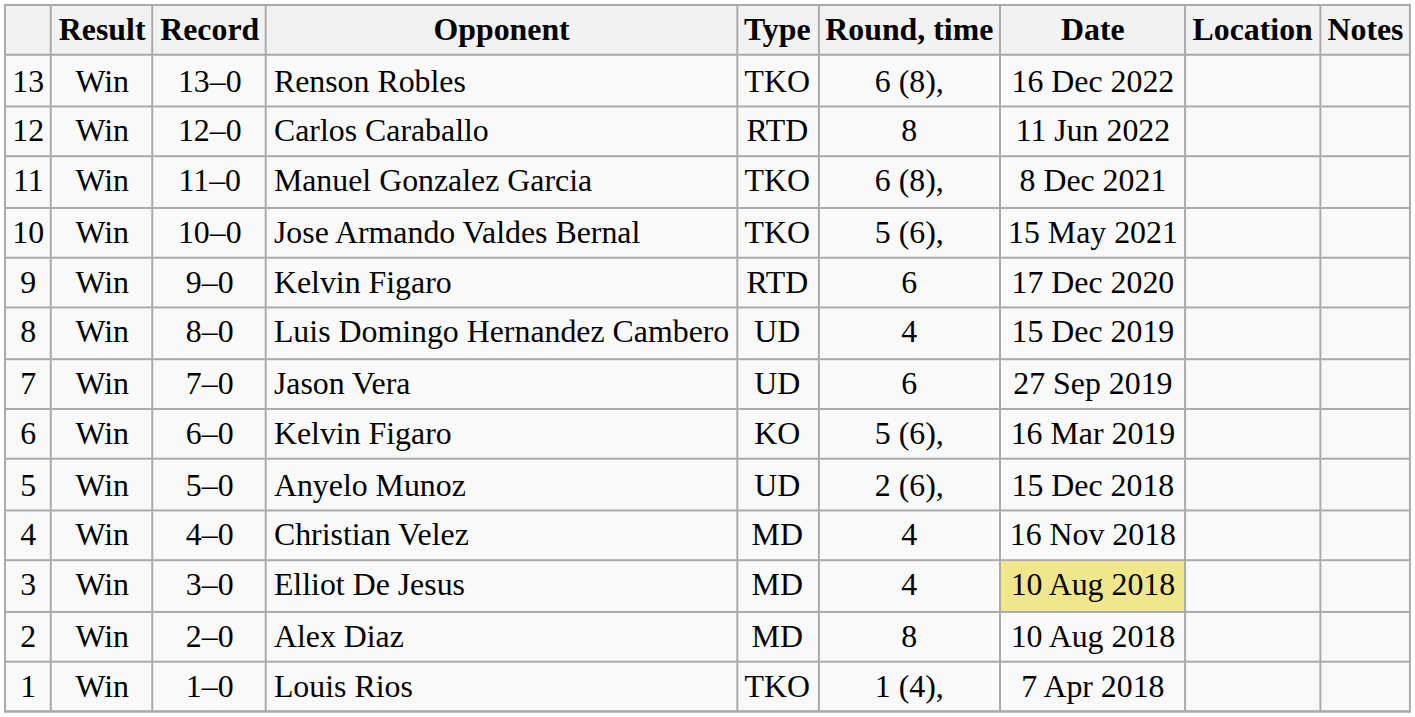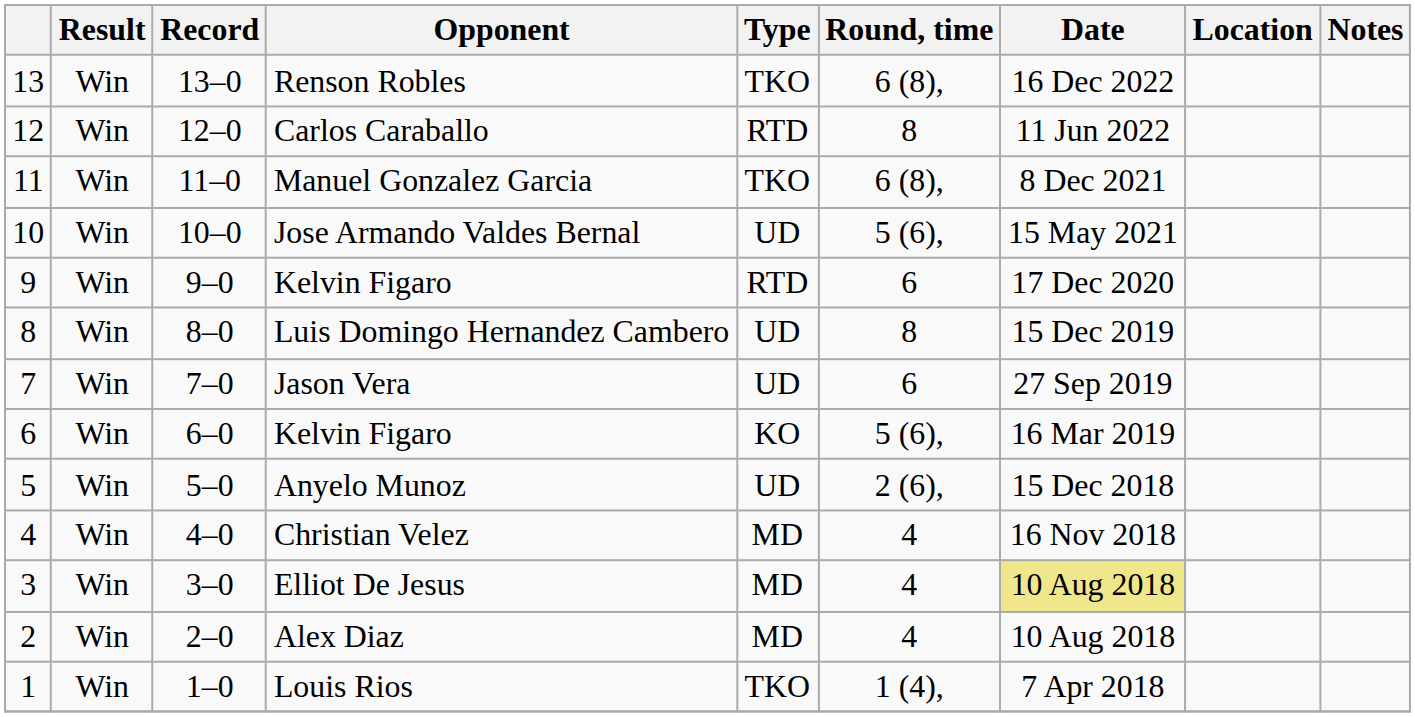Jose Armando Valdes Bernal | Type: TKO -> UD
Luis Domingo Hernandez Cambero | Round, time: 4 -> 8
Alex Diaz | Round, time: 8 -> 4
